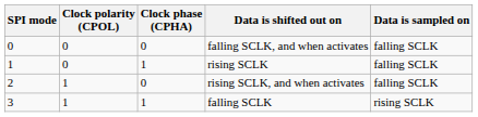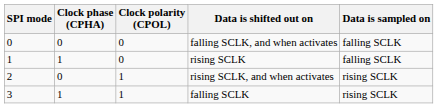columns swapped: Clock polarity (CPOL) <-> Clock phase (CPHA)
rising SCLK, and when activates | Data is sampled on: falling SCLK -> rising SCLK
